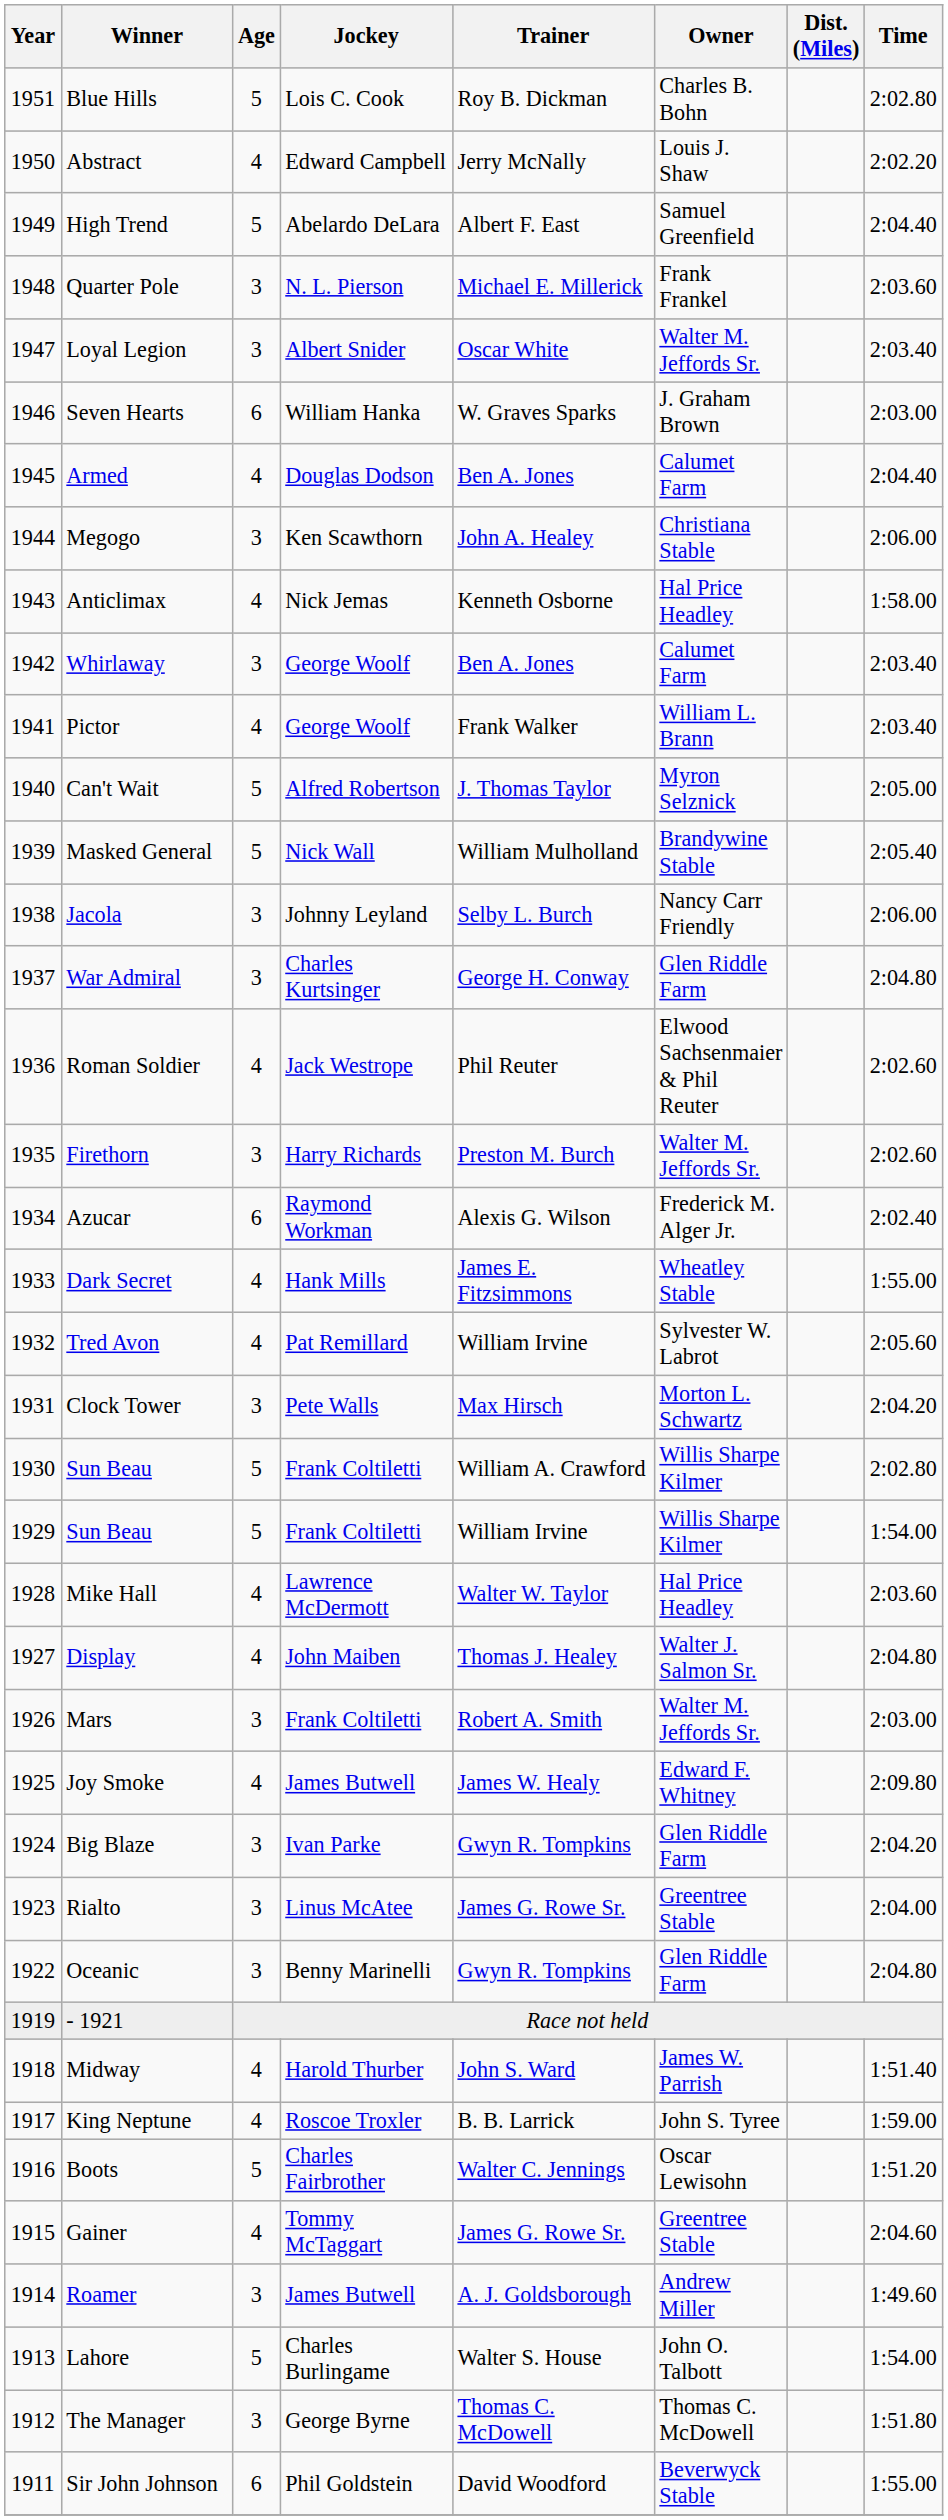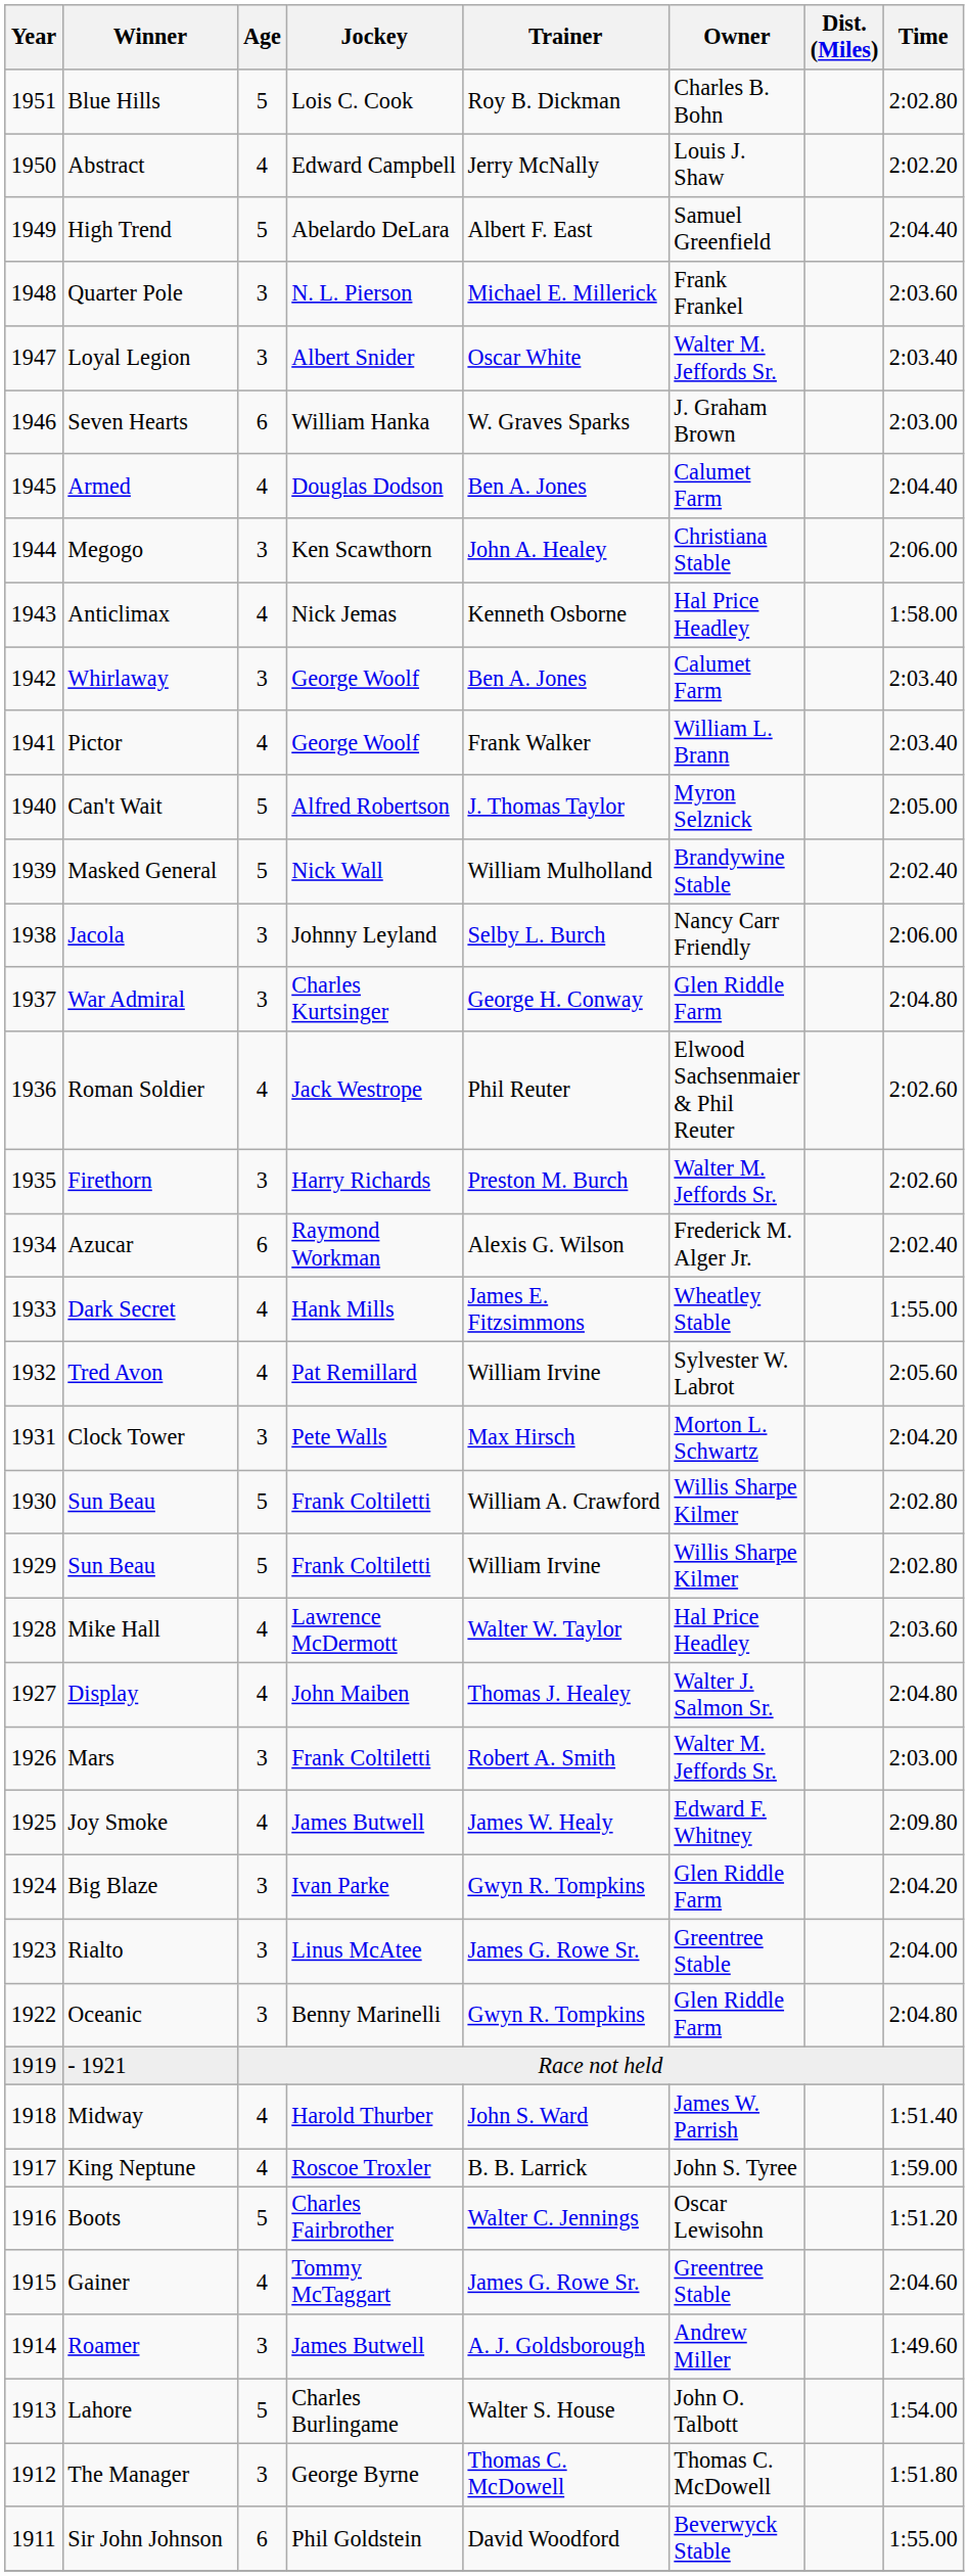Masked General | Time: 2:05.40 -> 2:02.40
1929 / Sun Beau | Time: 1:54.00 -> 2:02.80
